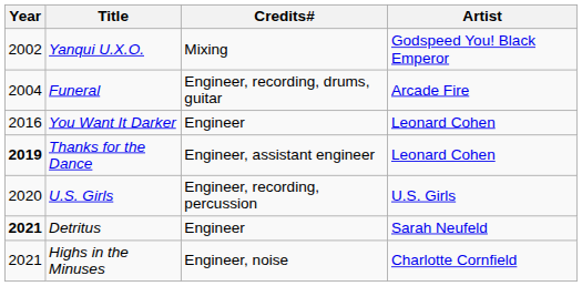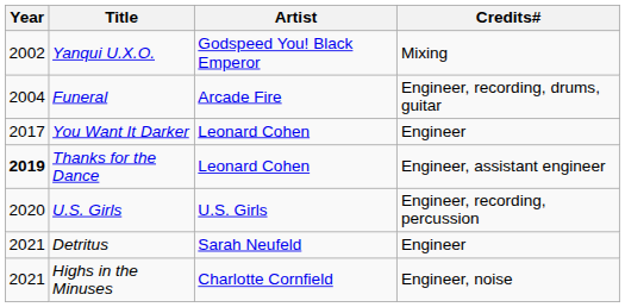columns swapped: Artist <-> Credits#
You Want It Darker | Year: 2016 -> 2017
Detritus | Year: bold -> normal
